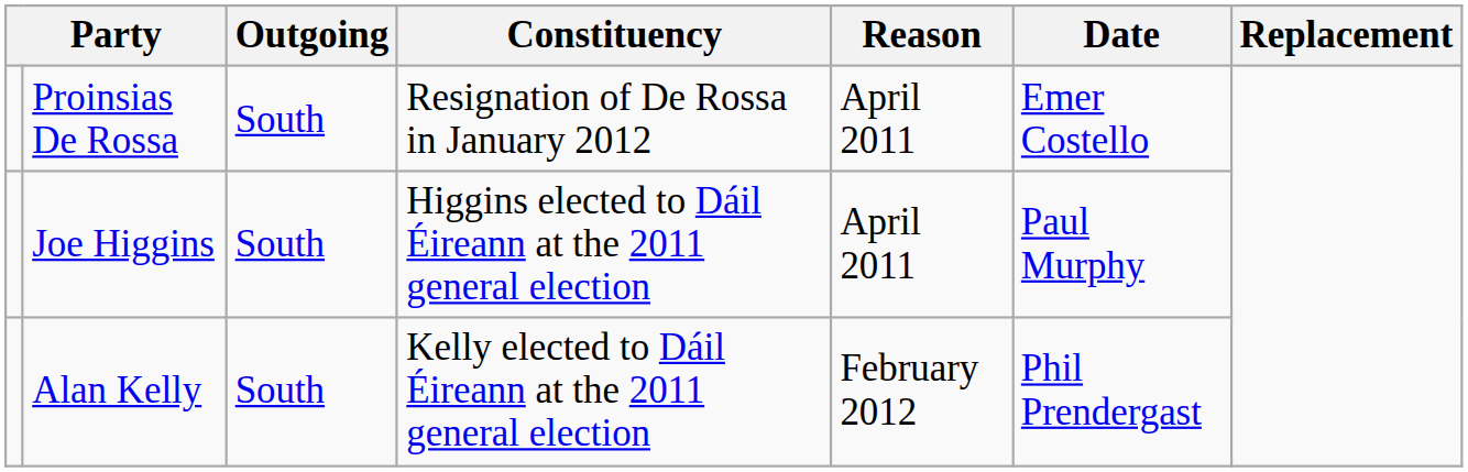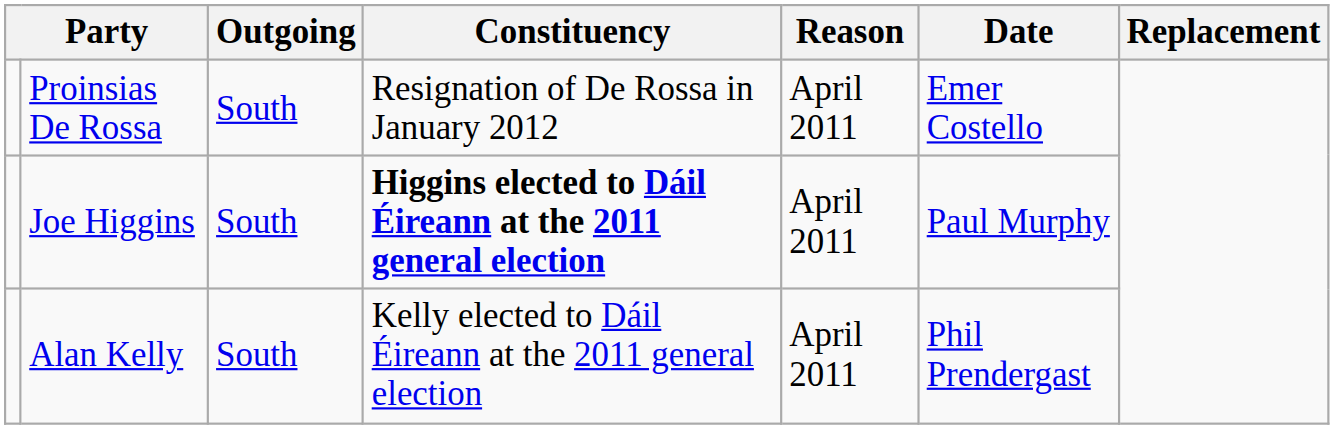Joe Higgins | Constituency: normal -> bold
Alan Kelly | Reason: February 2012 -> April 2011
